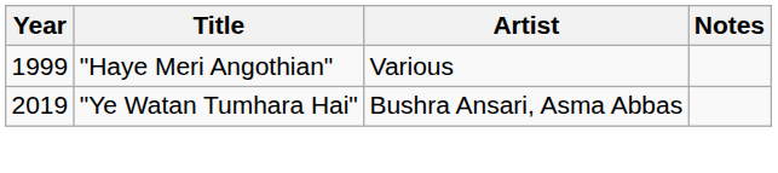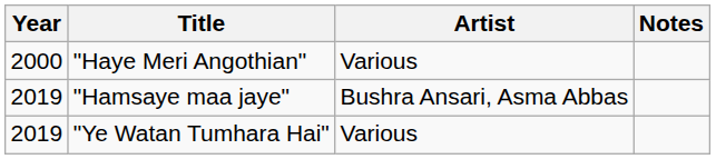"Haye Meri Angothian" | Year: 1999 -> 2000
+ row: 2019 | "Hamsaye maa jaye" | Bushra Ansari, Asma Abbas
"Ye Watan Tumhara Hai" | Artist: Bushra Ansari, Asma Abbas -> Various
